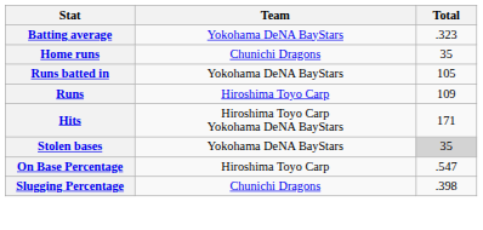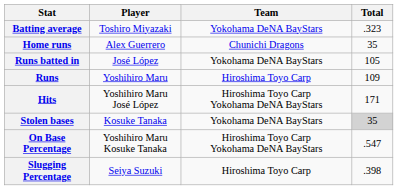+ column: Player | Toshiro Miyazaki | Alex Guerrero | José López | Yoshihiro Maru | Yoshihiro Maru José López | Kosuke Tanaka | Yoshihiro Maru Kosuke Tanaka | Seiya Suzuki
On Base Percentage | Team: Hiroshima Toyo Carp -> Hiroshima Toyo Carp Yokohama DeNA BayStars
Slugging Percentage | Team: Chunichi Dragons -> Hiroshima Toyo Carp
